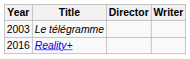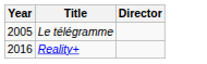- column: Writer
Le télégramme | Year: 2003 -> 2005
